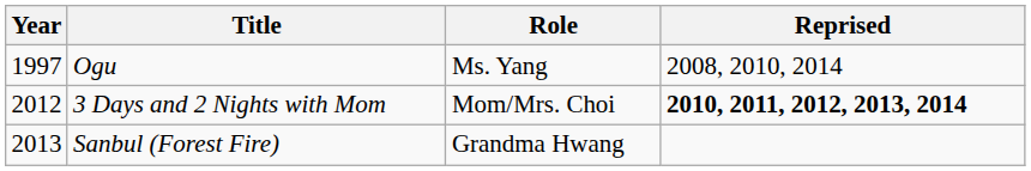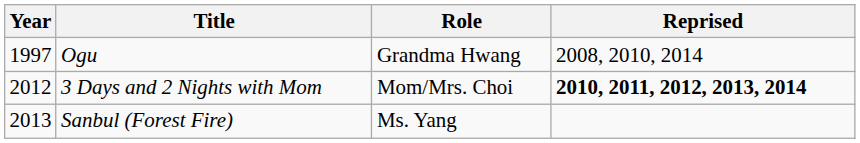Ogu | Role: Ms. Yang -> Grandma Hwang
Sanbul (Forest Fire) | Role: Grandma Hwang -> Ms. Yang
